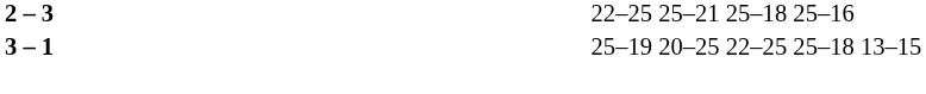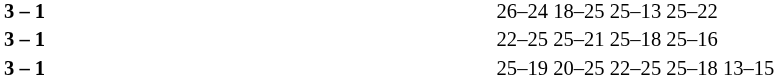+ row: 3 – 1 | 26–24 18–25 25–13 25–22
22–25 25–21 25–18 25–16 | column 2: 2 – 3 -> 3 – 1
